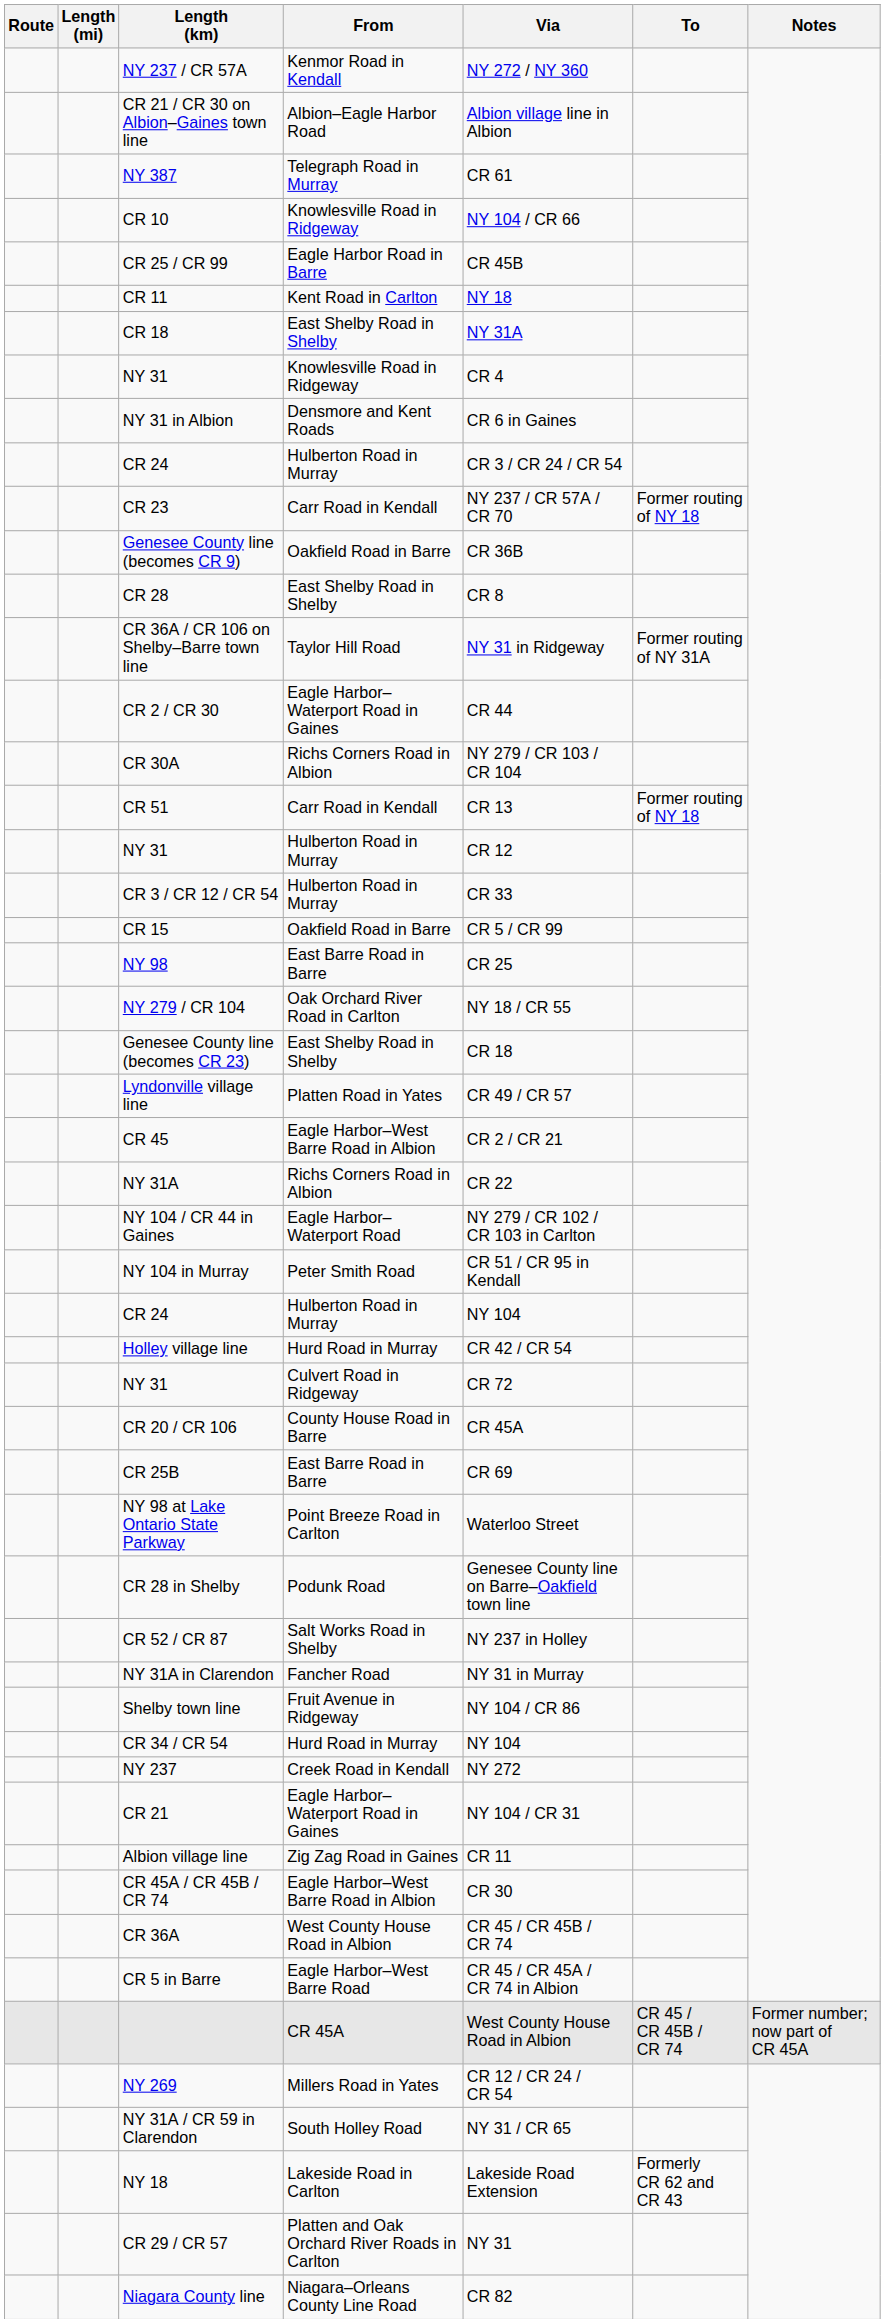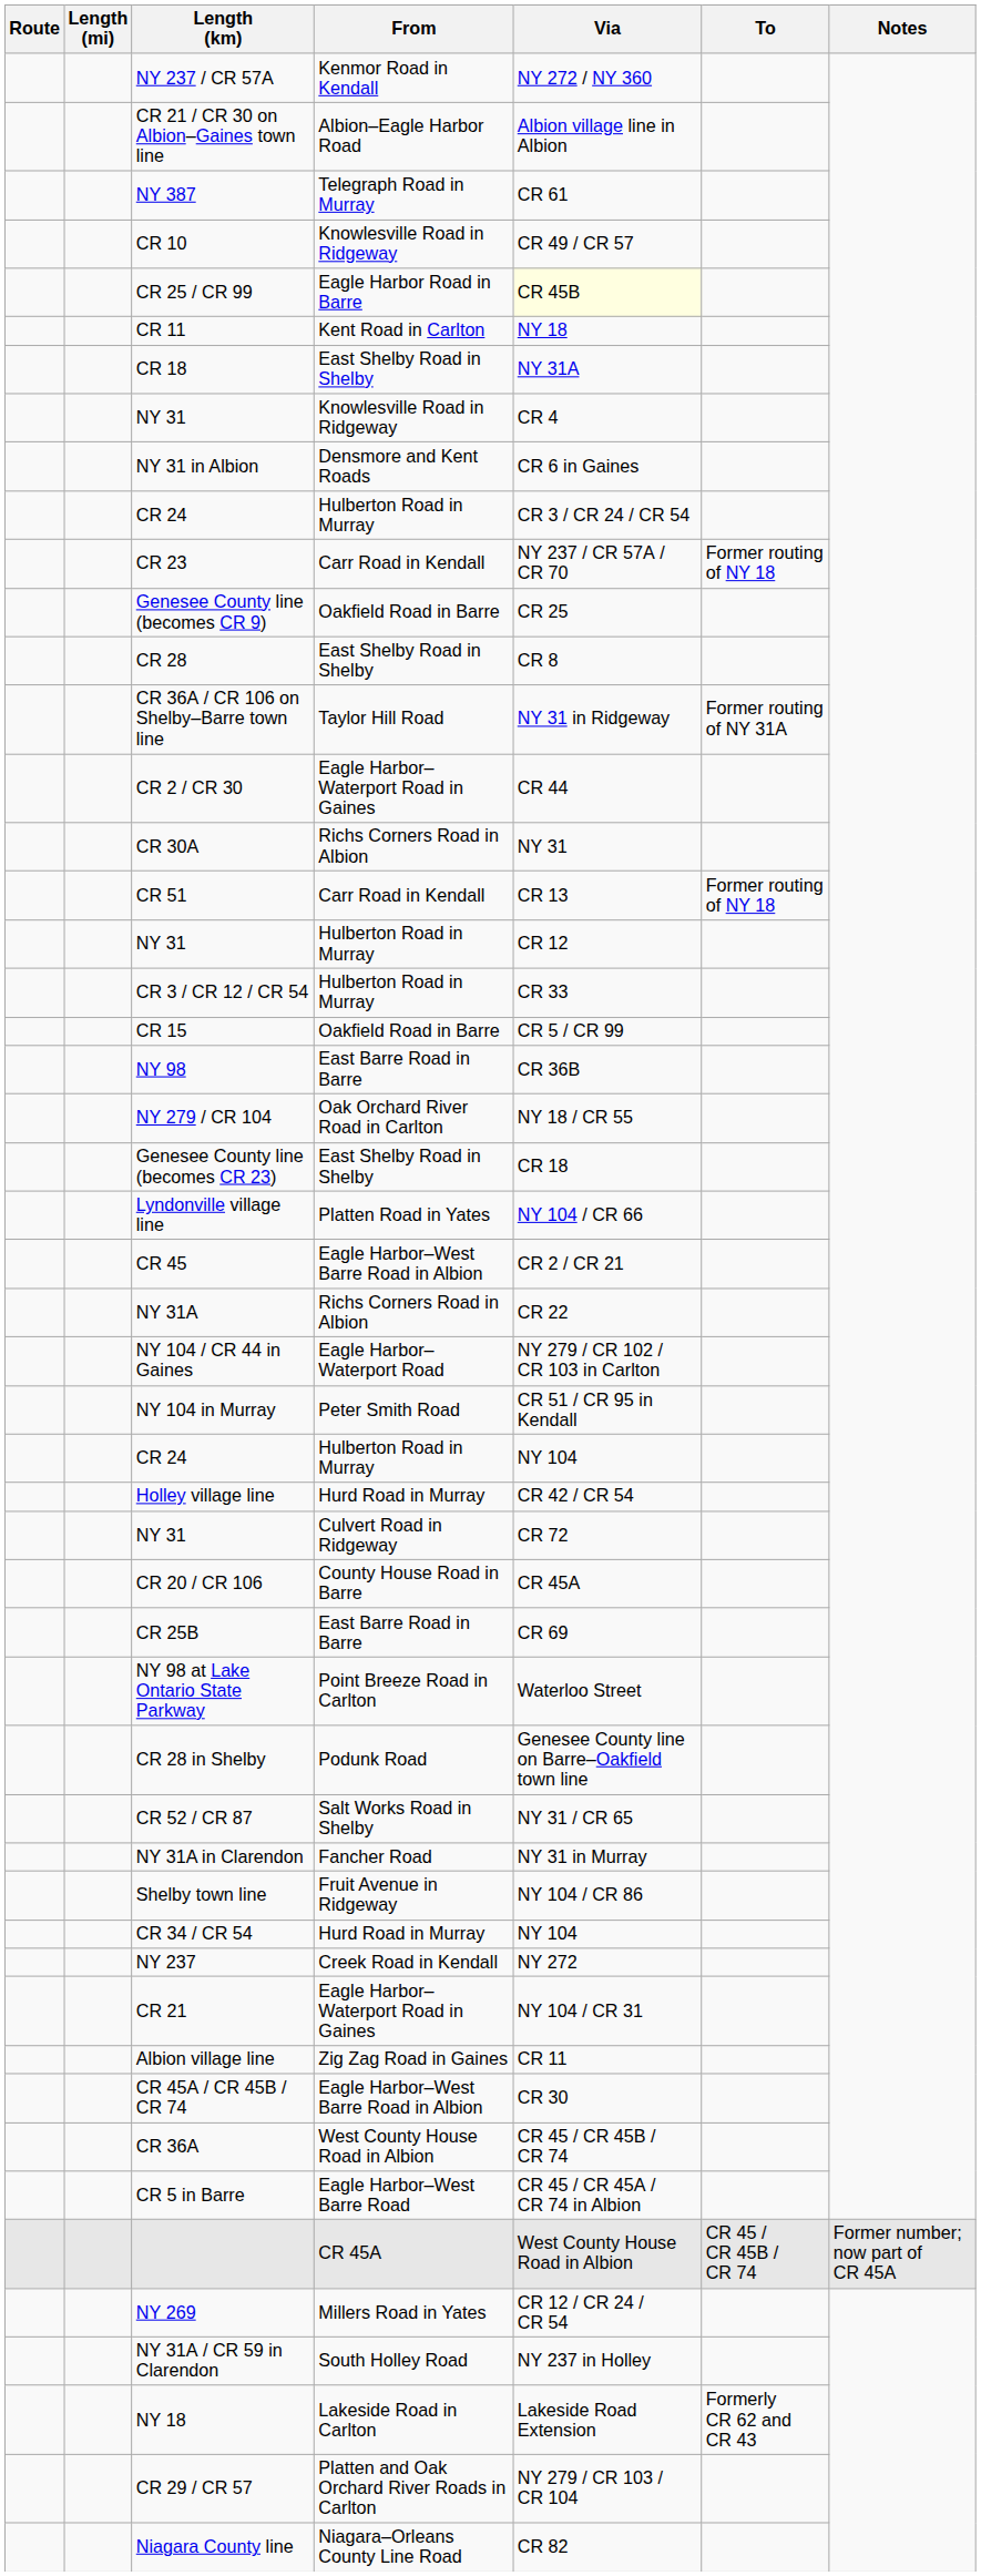CR 10 | Via: NY 104 / CR 66 -> CR 49 / CR 57
CR 25 / CR 99 | Via: no background -> lightyellow background
Genesee County line (becomes CR 9) | Via: CR 36B -> CR 25
CR 30A | Via: NY 279 / CR 103 / CR 104 -> NY 31
NY 98 | Via: CR 25 -> CR 36B
Lyndonville village line | Via: CR 49 / CR 57 -> NY 104 / CR 66
CR 52 / CR 87 | Via: NY 237 in Holley -> NY 31 / CR 65
NY 31A / CR 59 in Clarendon | Via: NY 31 / CR 65 -> NY 237 in Holley
CR 29 / CR 57 | Via: NY 31 -> NY 279 / CR 103 / CR 104
